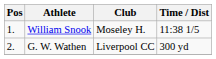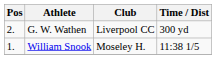rows swapped: William Snook <-> G. W. Wathen
